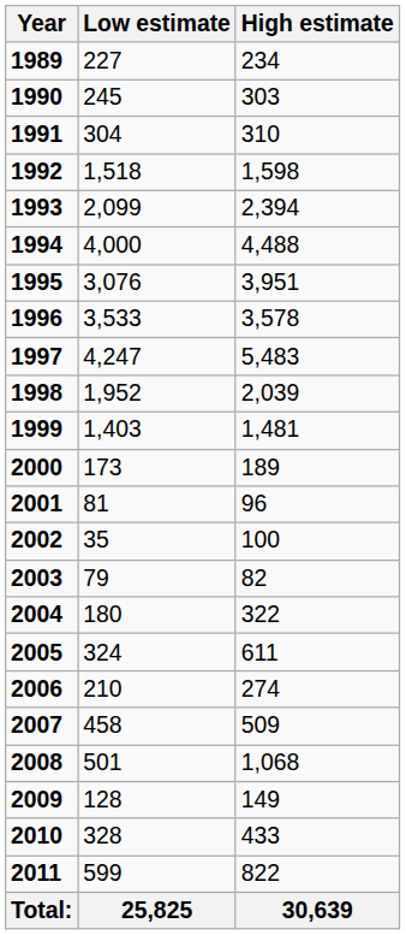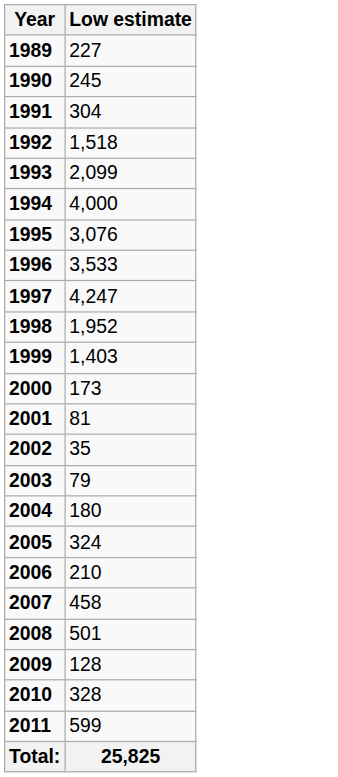- column: High estimate | 234 | 303 | 310 | 1,598 | 2,394 | 4,488 | 3,951 | 3,578 | 5,483 | 2,039 | 1,481 | 189 | 96 | 100 | 82 | 322 | 611 | 274 | 509 | 1,068 | 149 | 433 | 822 | 30,639
